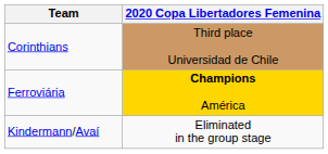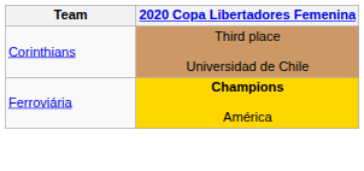- row: Kindermann/Avaí | Eliminated in the group stage
